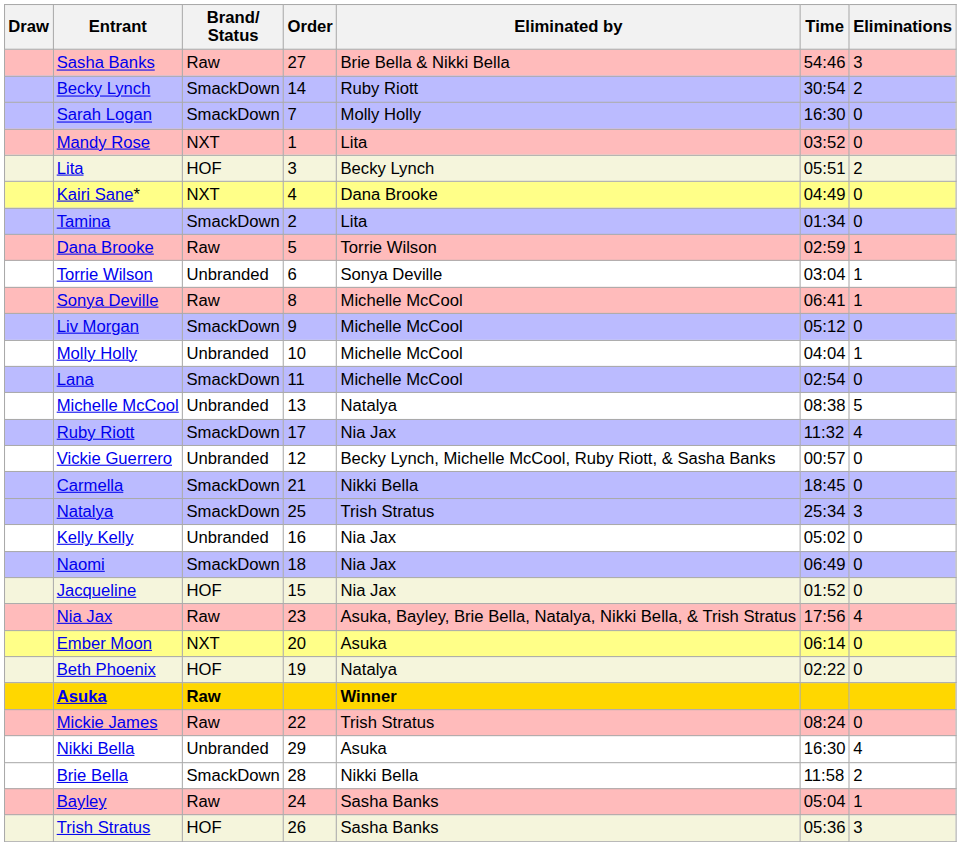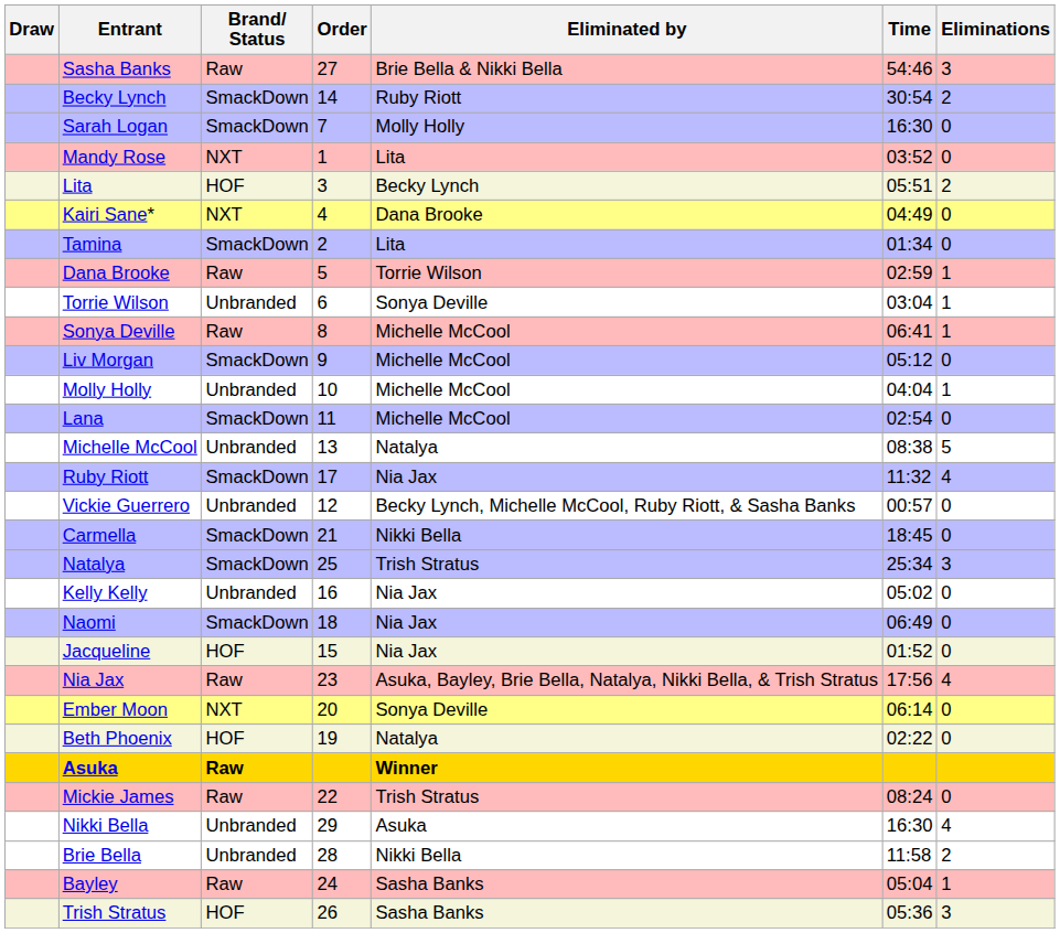Ember Moon | Eliminated by: Asuka -> Sonya Deville
Brie Bella | Brand/ Status: SmackDown -> Unbranded
